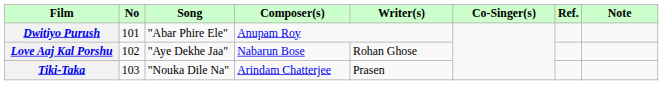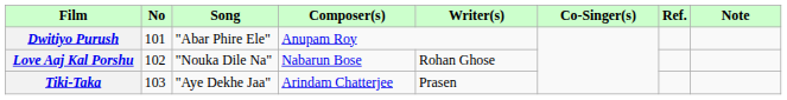Love Aaj Kal Porshu | Song: "Aye Dekhe Jaa" -> "Nouka Dile Na"
Tiki-Taka | Song: "Nouka Dile Na" -> "Aye Dekhe Jaa"
